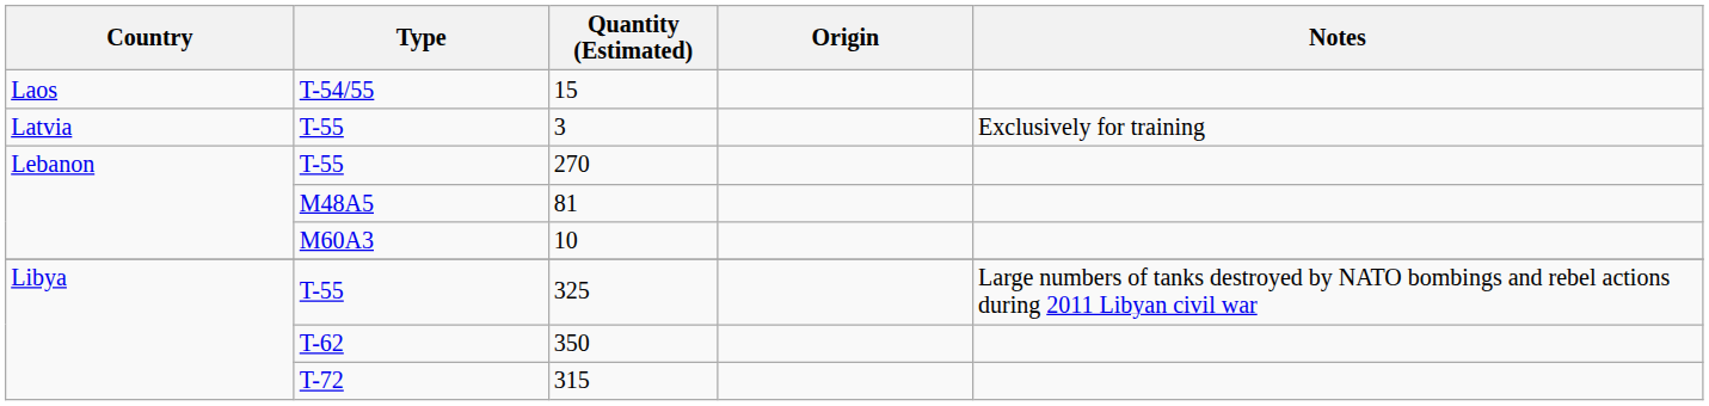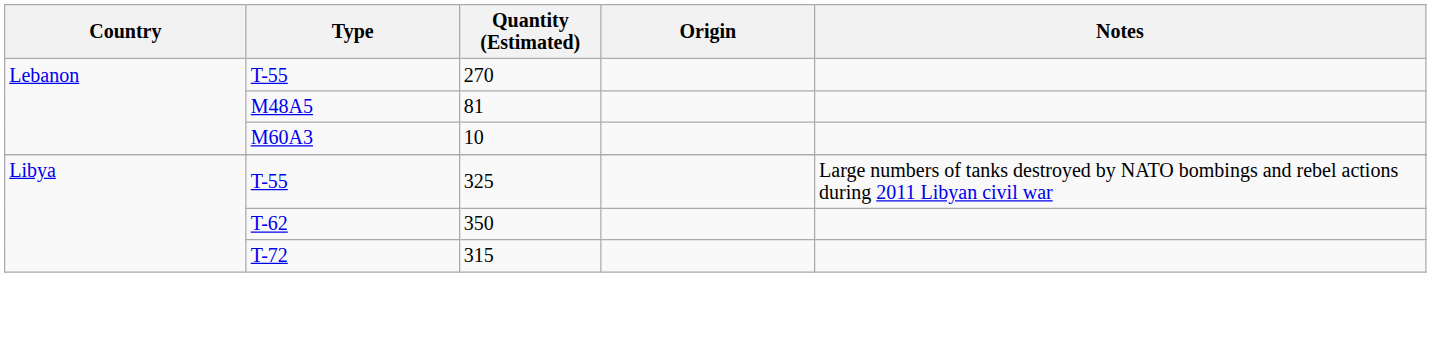- row: Laos | T-54/55 | 15
- row: Latvia | T-55 | 3 | Exclusively for training
